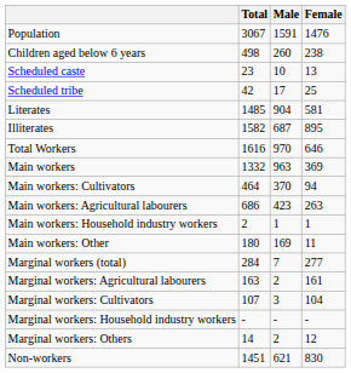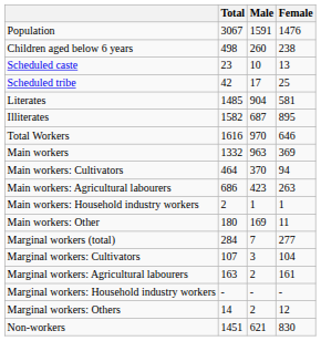rows swapped: Marginal workers: Cultivators <-> Marginal workers: Agricultural labourers
